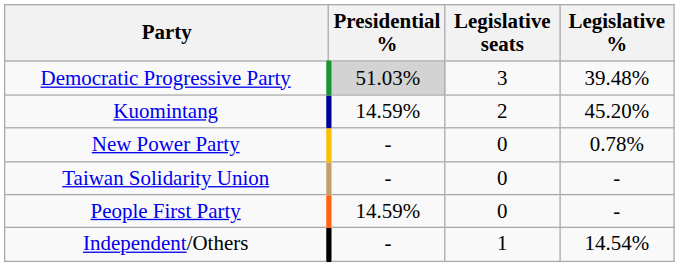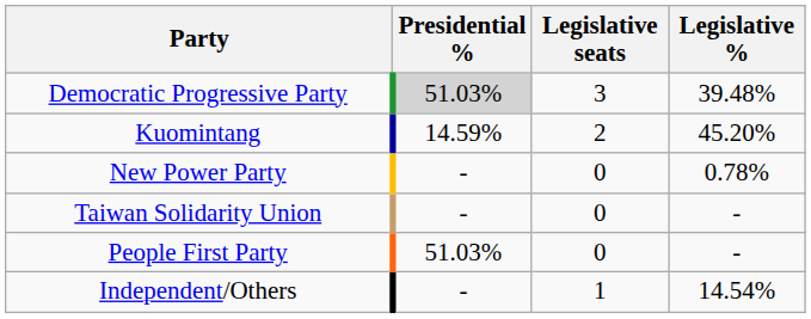People First Party | Presidential %: 14.59% -> 51.03%
